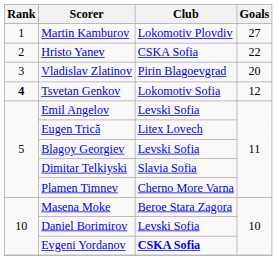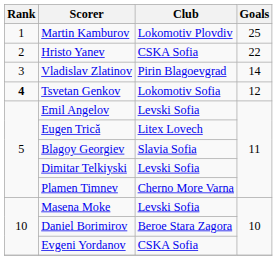Martin Kamburov | Goals: 27 -> 25
Vladislav Zlatinov | Goals: 20 -> 14
Blagoy Georgiev | Club: Levski Sofia -> Slavia Sofia
Dimitar Telkiyski | Club: Slavia Sofia -> Levski Sofia
Masena Moke | Club: Beroe Stara Zagora -> Levski Sofia
Daniel Borimirov | Club: Levski Sofia -> Beroe Stara Zagora
Evgeni Yordanov | Club: bold -> normal
